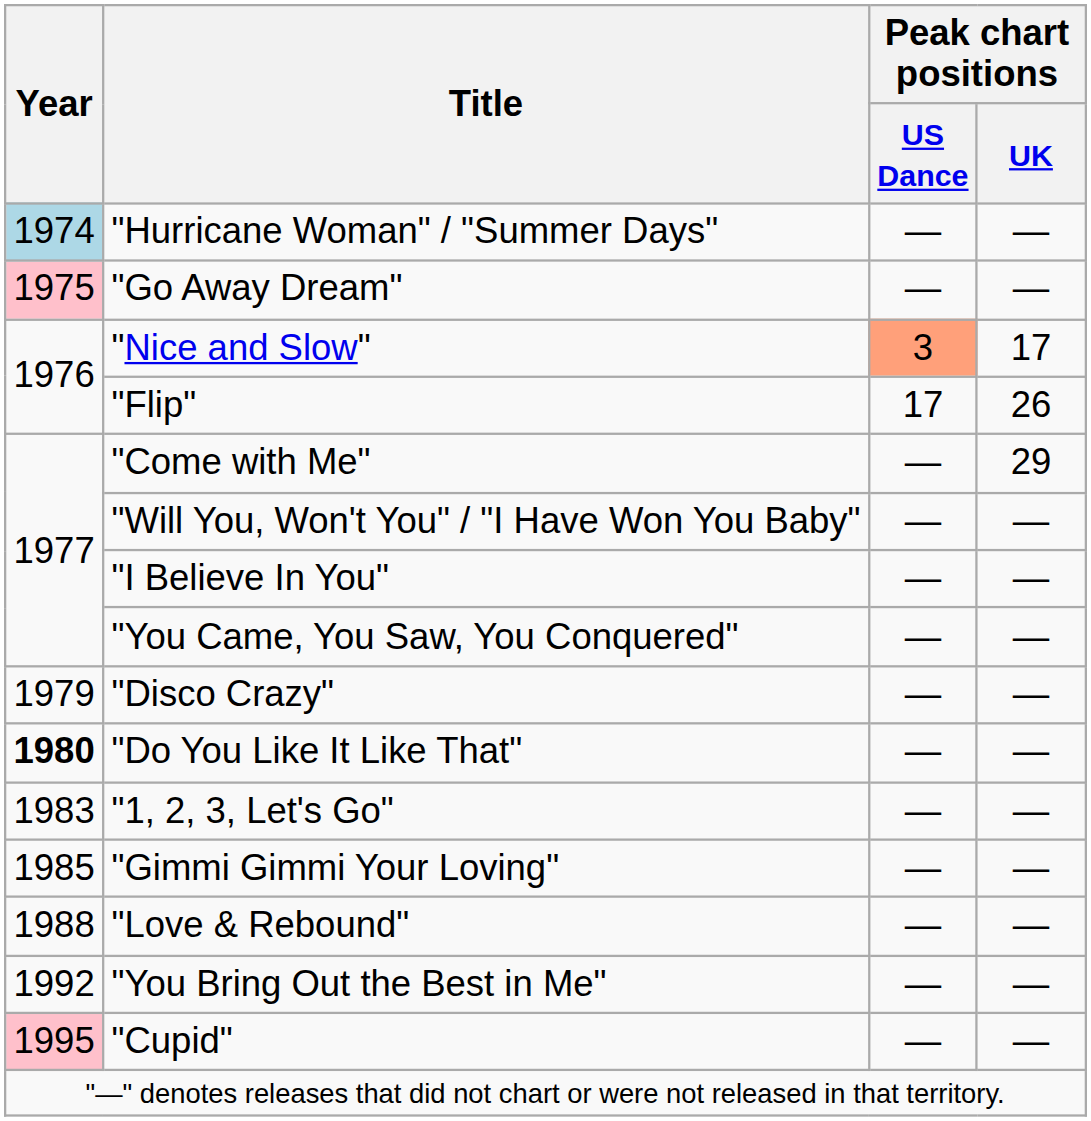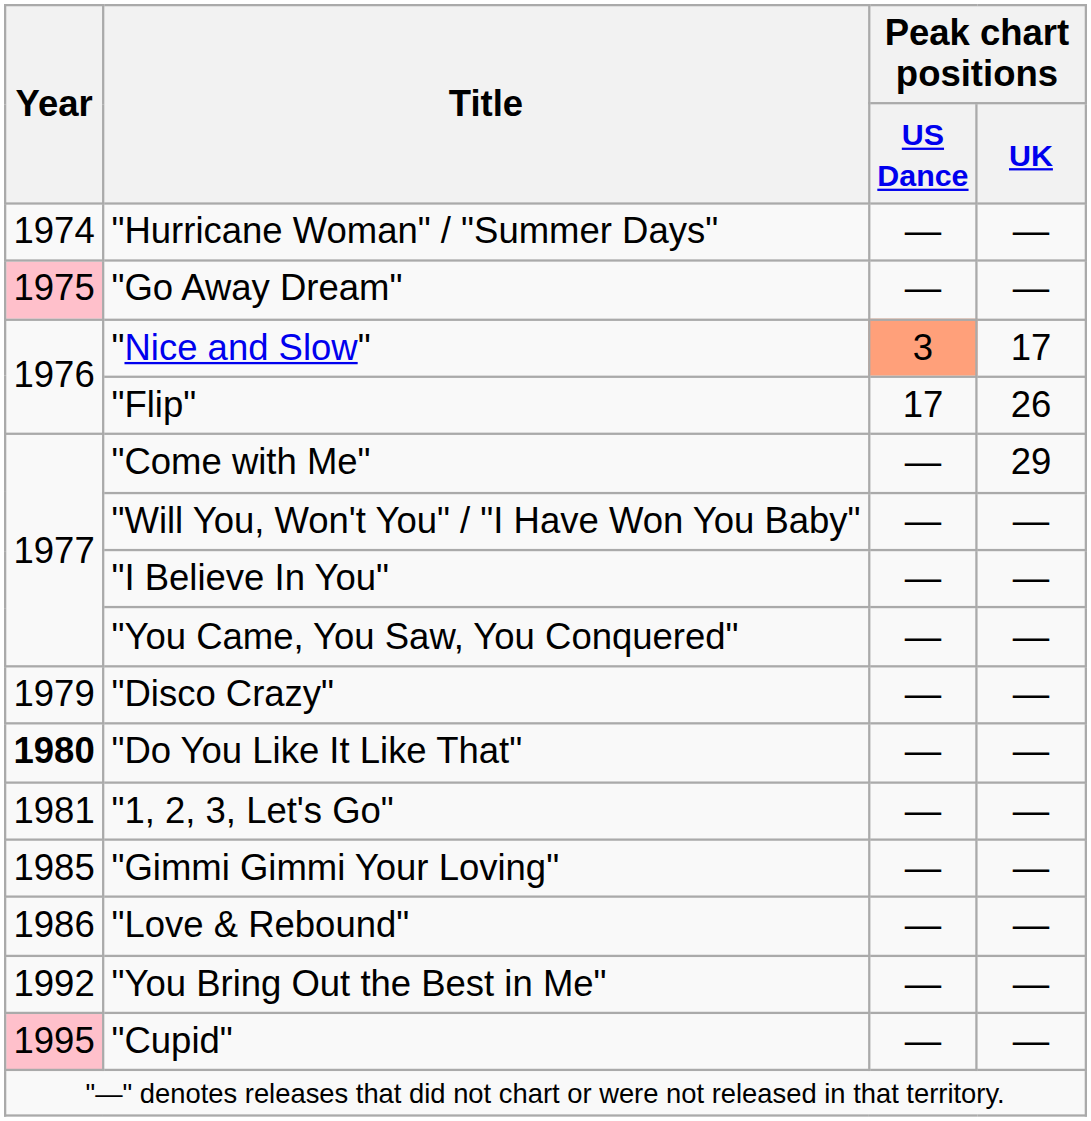"Hurricane Woman" / "Summer Days" | Year: lightblue background -> no background
"1, 2, 3, Let's Go" | Year: 1983 -> 1981
"Love & Rebound" | Year: 1988 -> 1986
